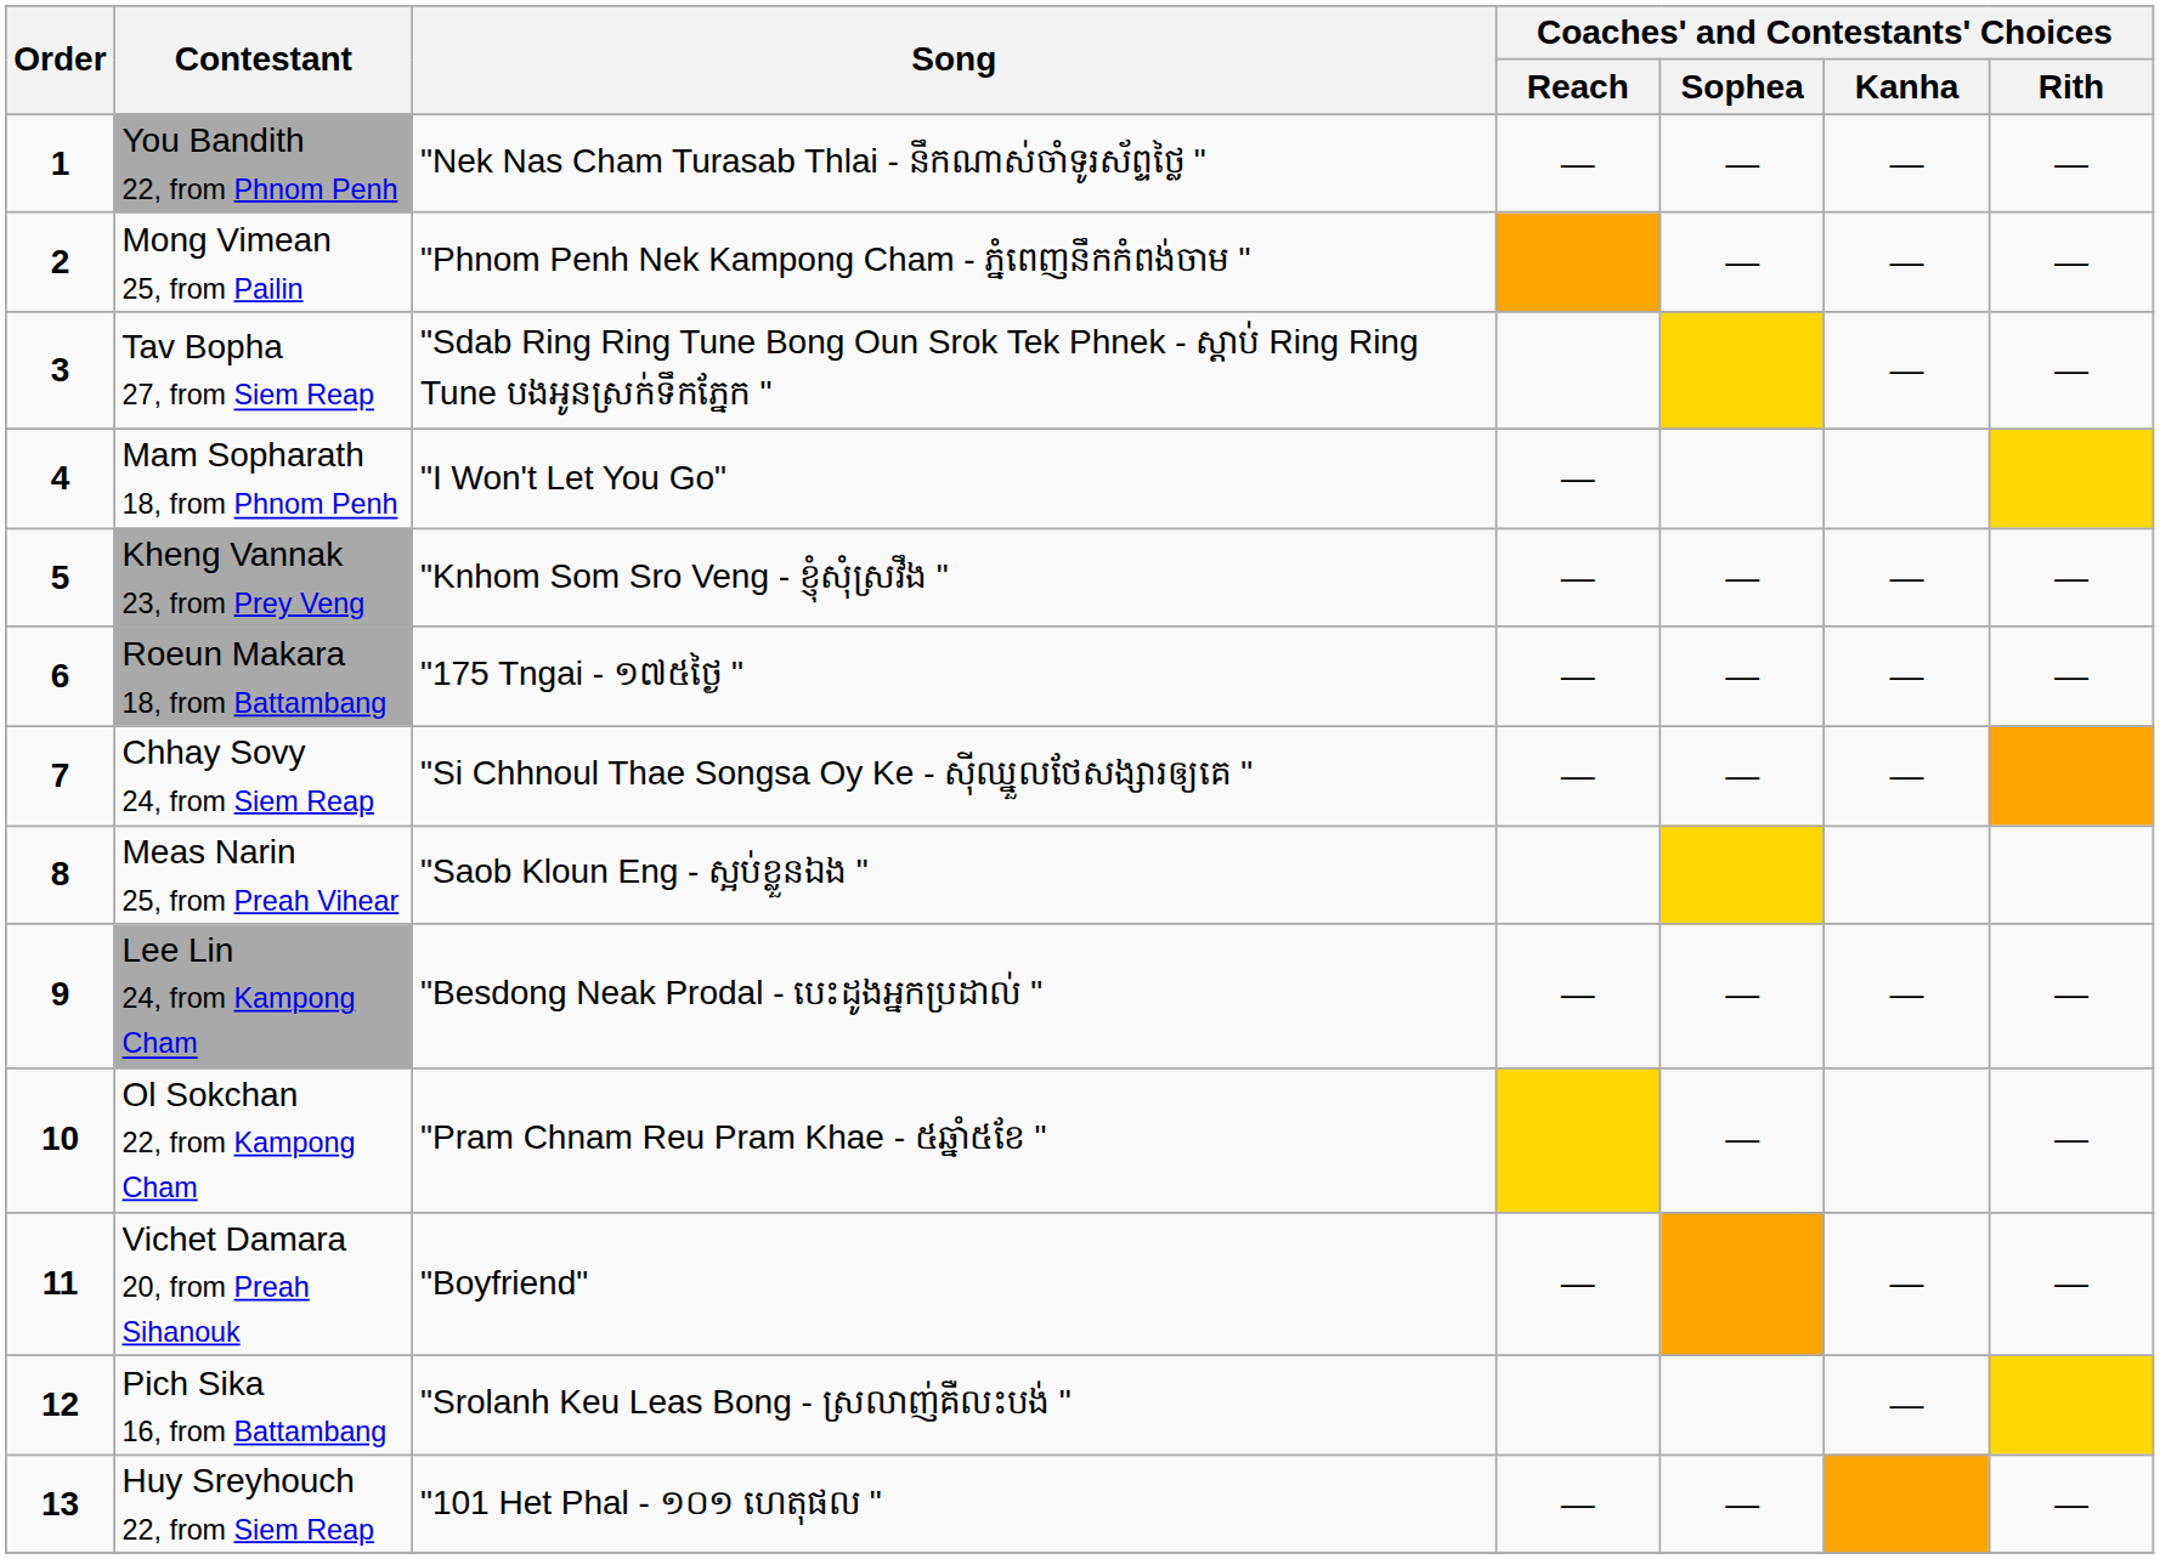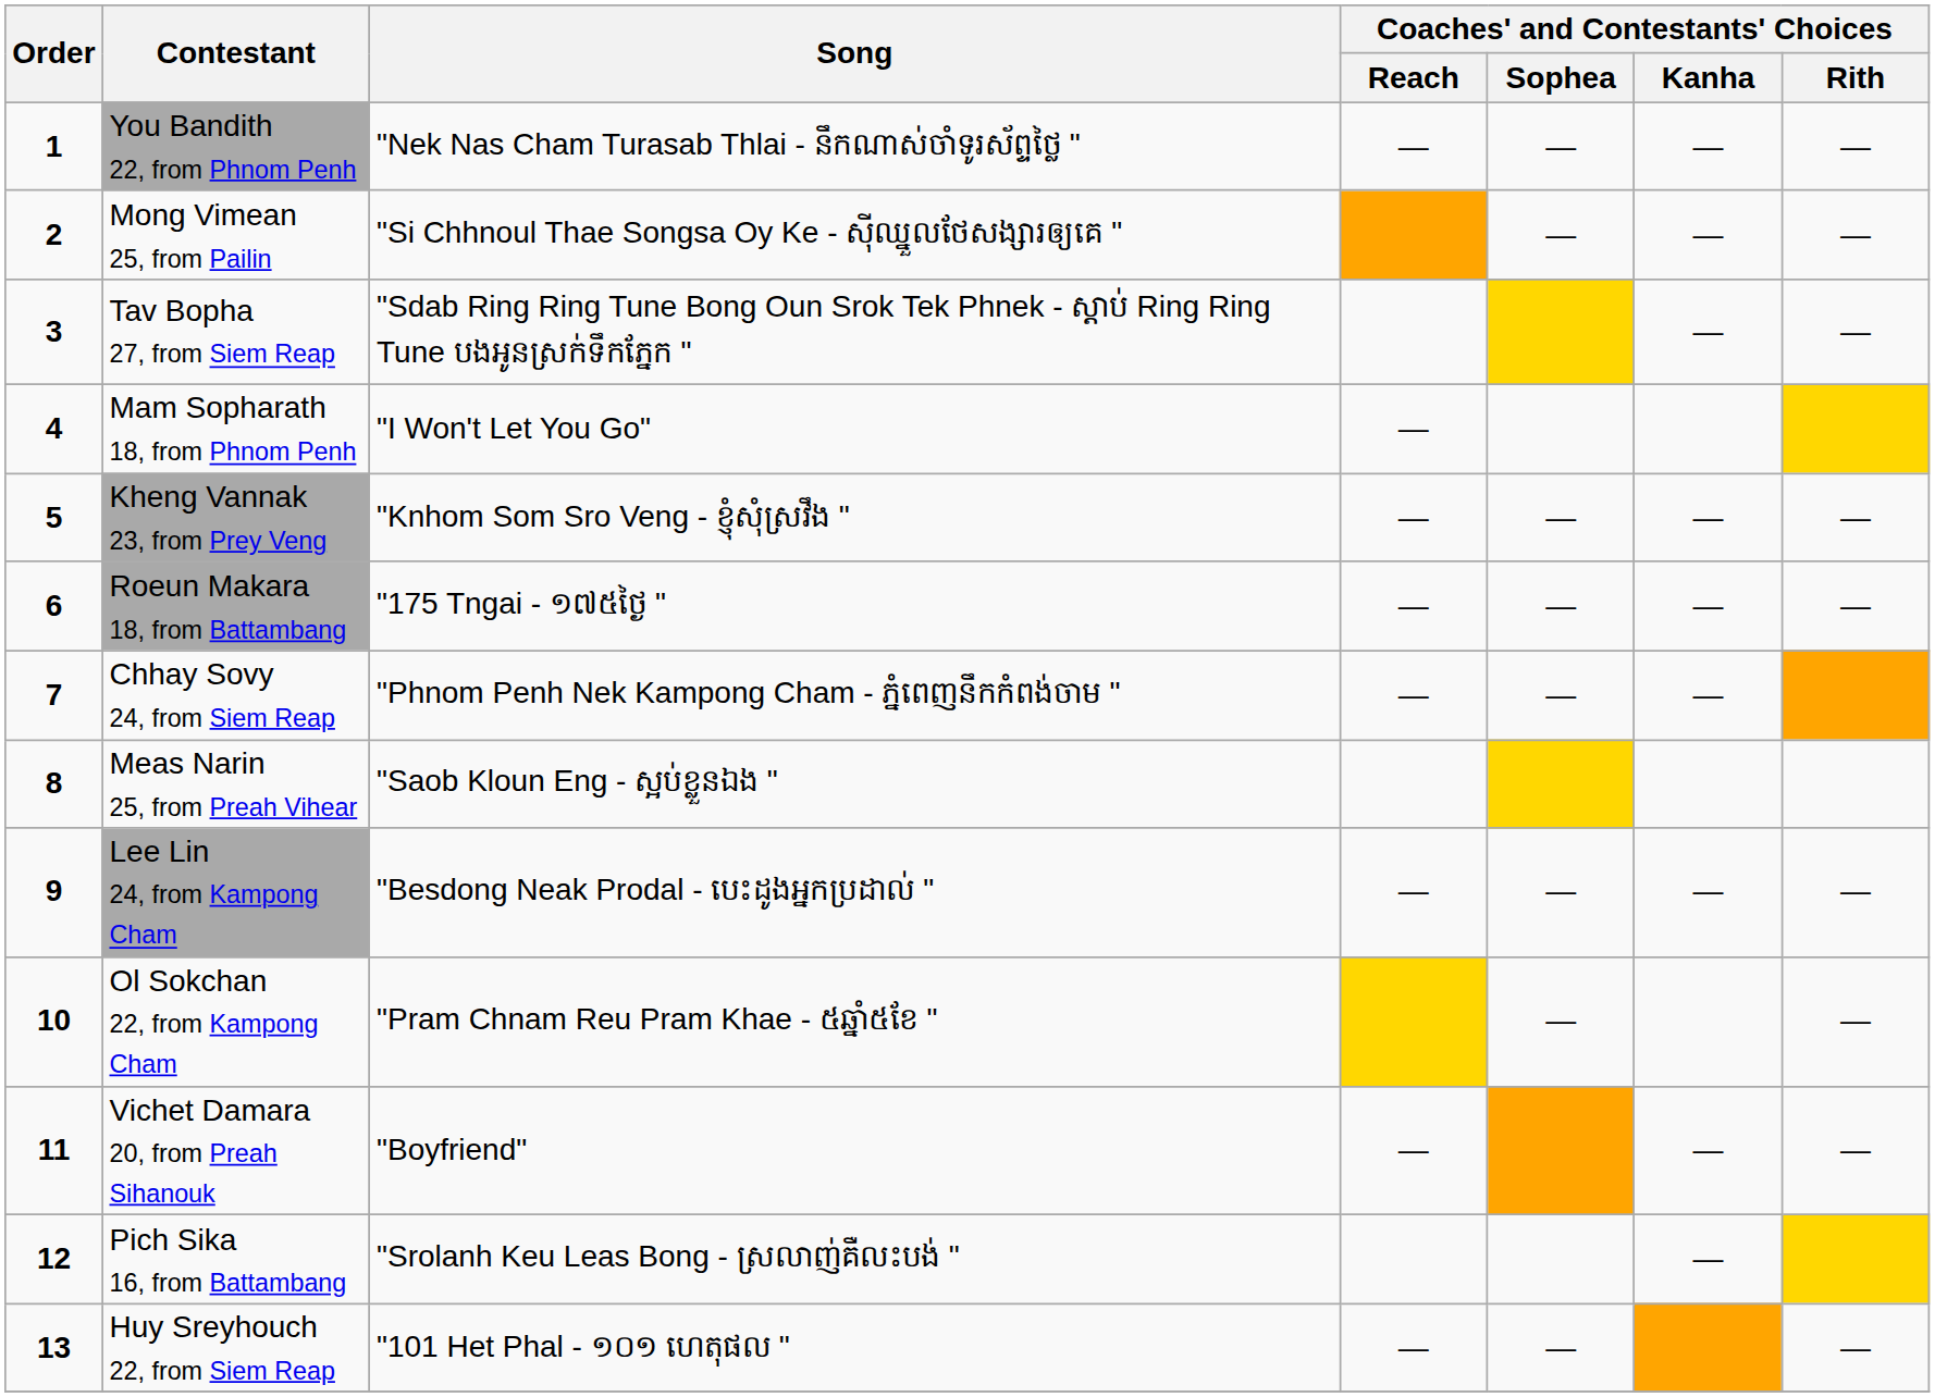Mong Vimean 25, from Pailin | Song: "Phnom Penh Nek Kampong Cham - ភ្នំពេញនឹកកំពង់ចាម " -> "Si Chhnoul Thae Songsa Oy Ke - ស៊ីឈ្នួលថែសង្សារឲ្យគេ "
Chhay Sovy 24, from Siem Reap | Song: "Si Chhnoul Thae Songsa Oy Ke - ស៊ីឈ្នួលថែសង្សារឲ្យគេ " -> "Phnom Penh Nek Kampong Cham - ភ្នំពេញនឹកកំពង់ចាម "
